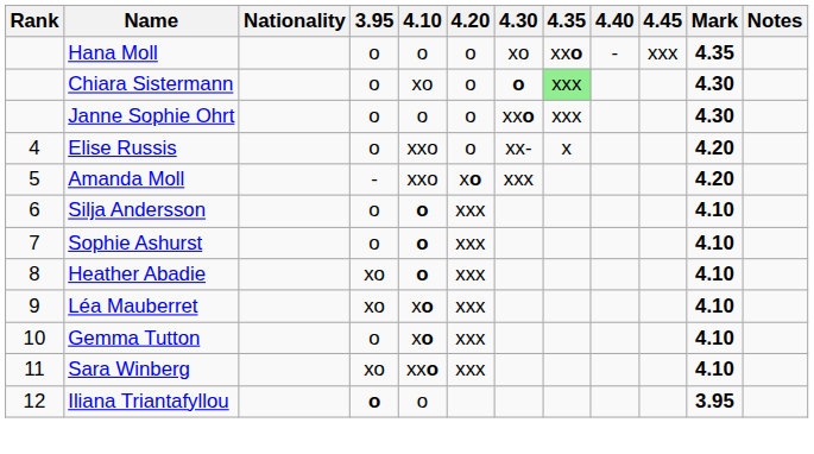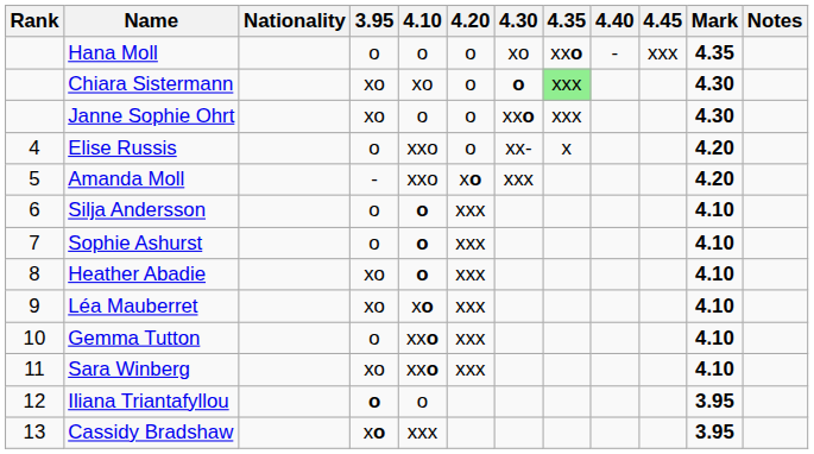Chiara Sistermann | 3.95: o -> xo
Janne Sophie Ohrt | 3.95: o -> xo
Gemma Tutton | 4.10: xo -> xxo
+ row: 13 | Cassidy Bradshaw | xo | xxx | 3.95
